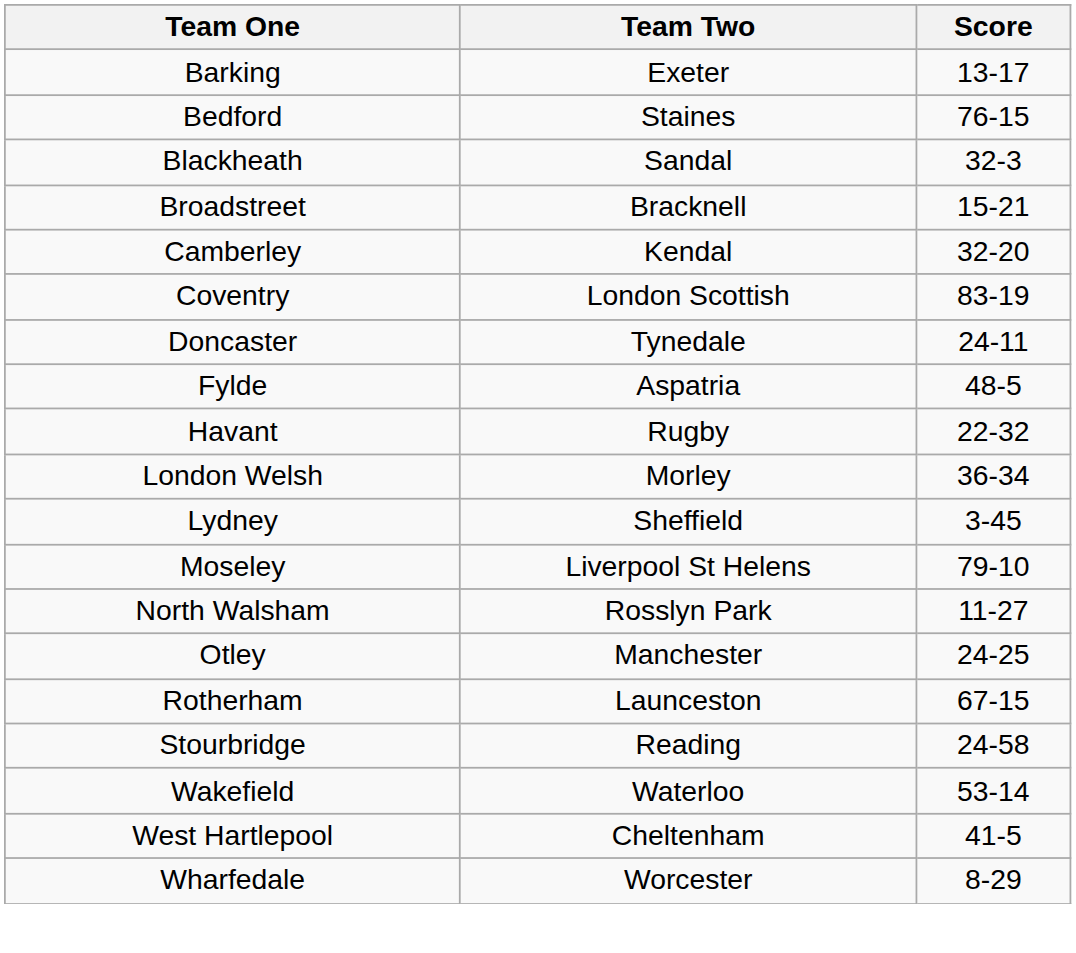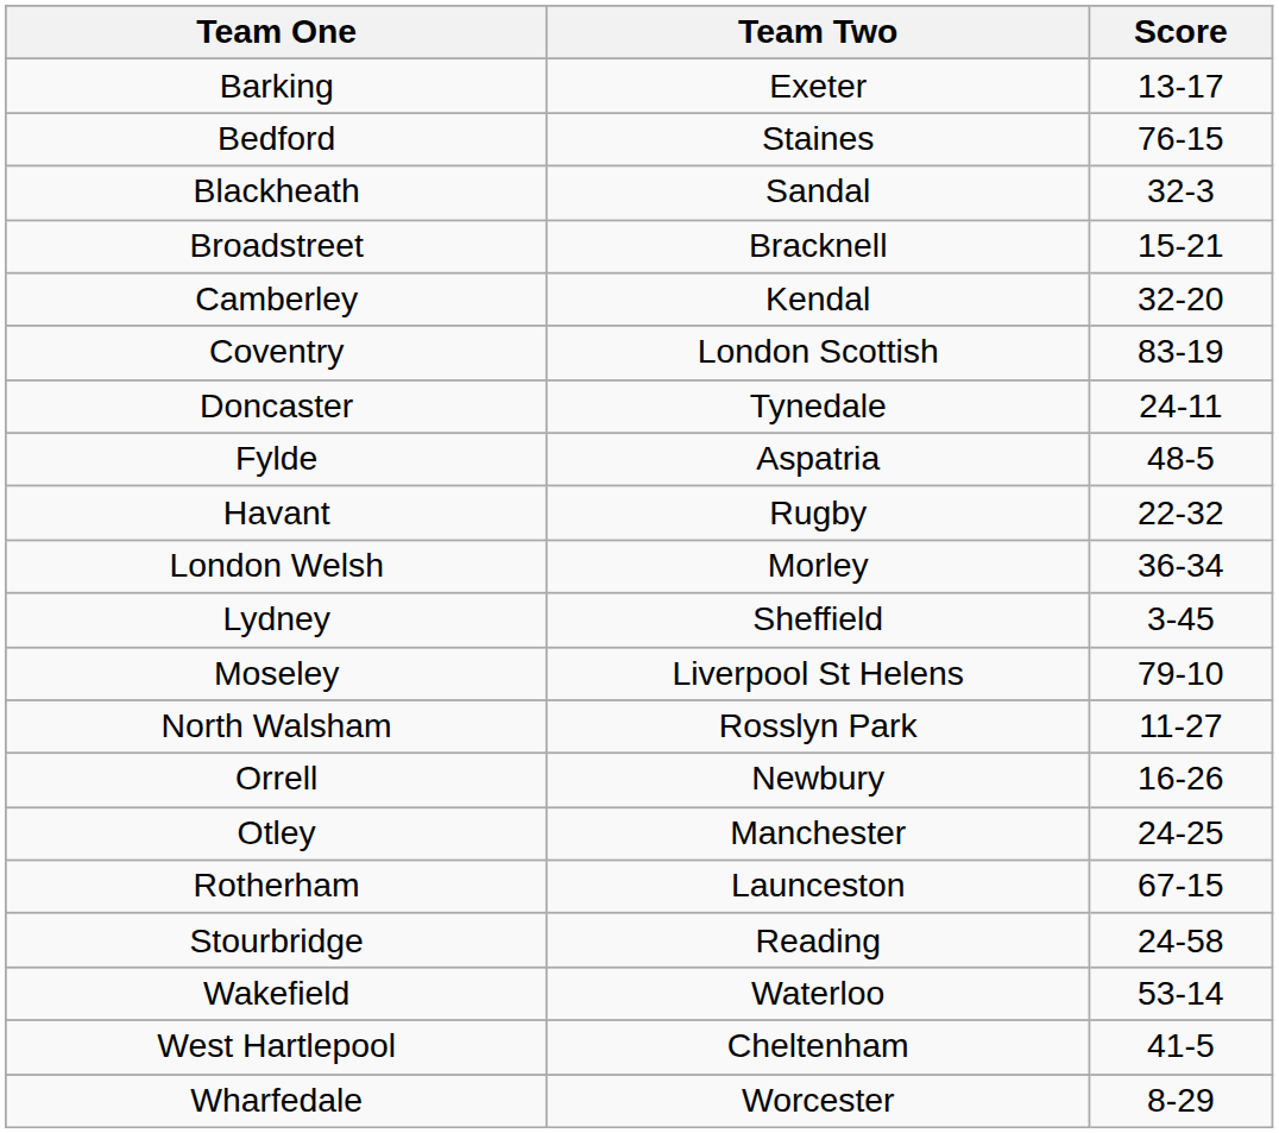+ row: Orrell | Newbury | 16-26
